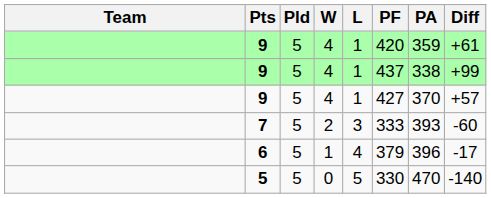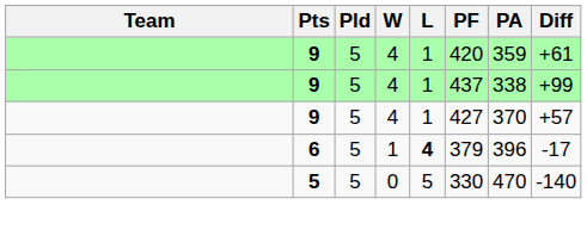- row: 7 | 5 | 2 | 3 | 333 | 393 | -60
6 | L: normal -> bold
